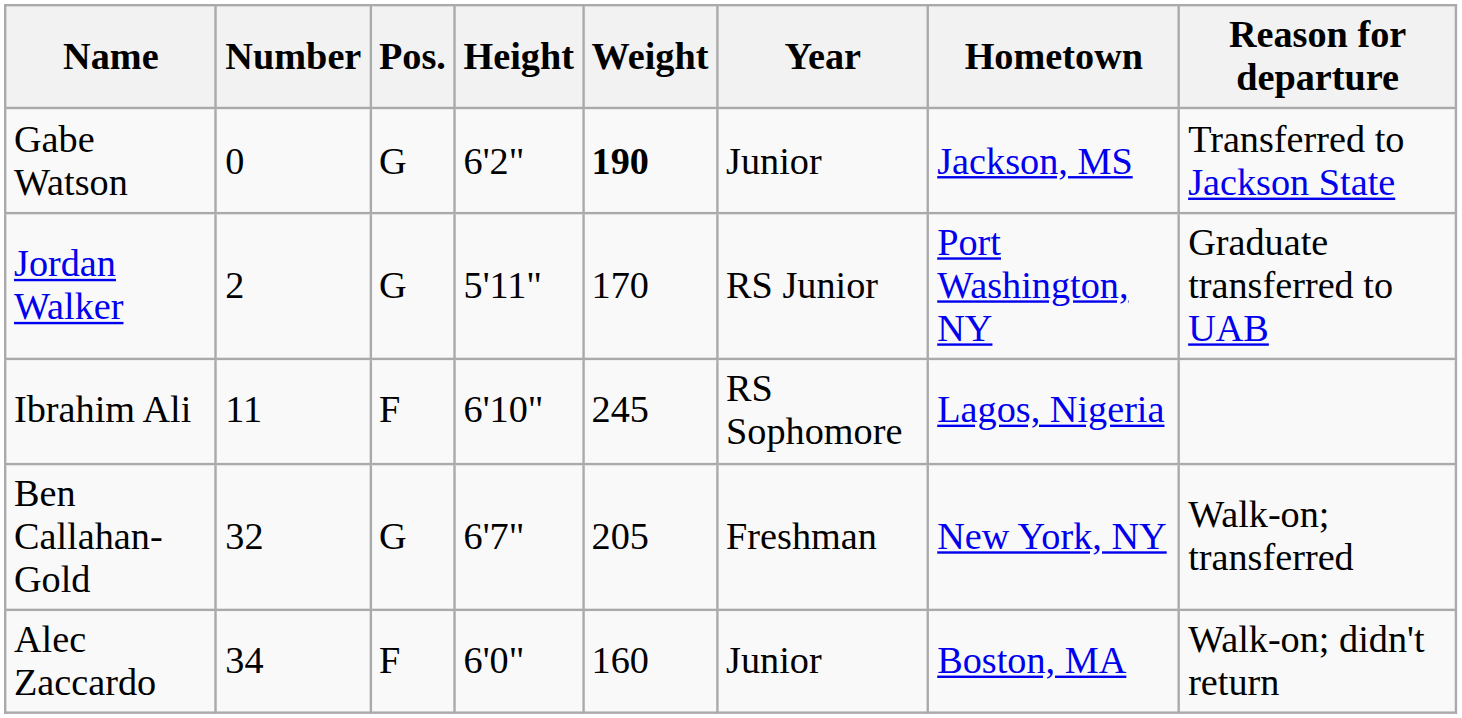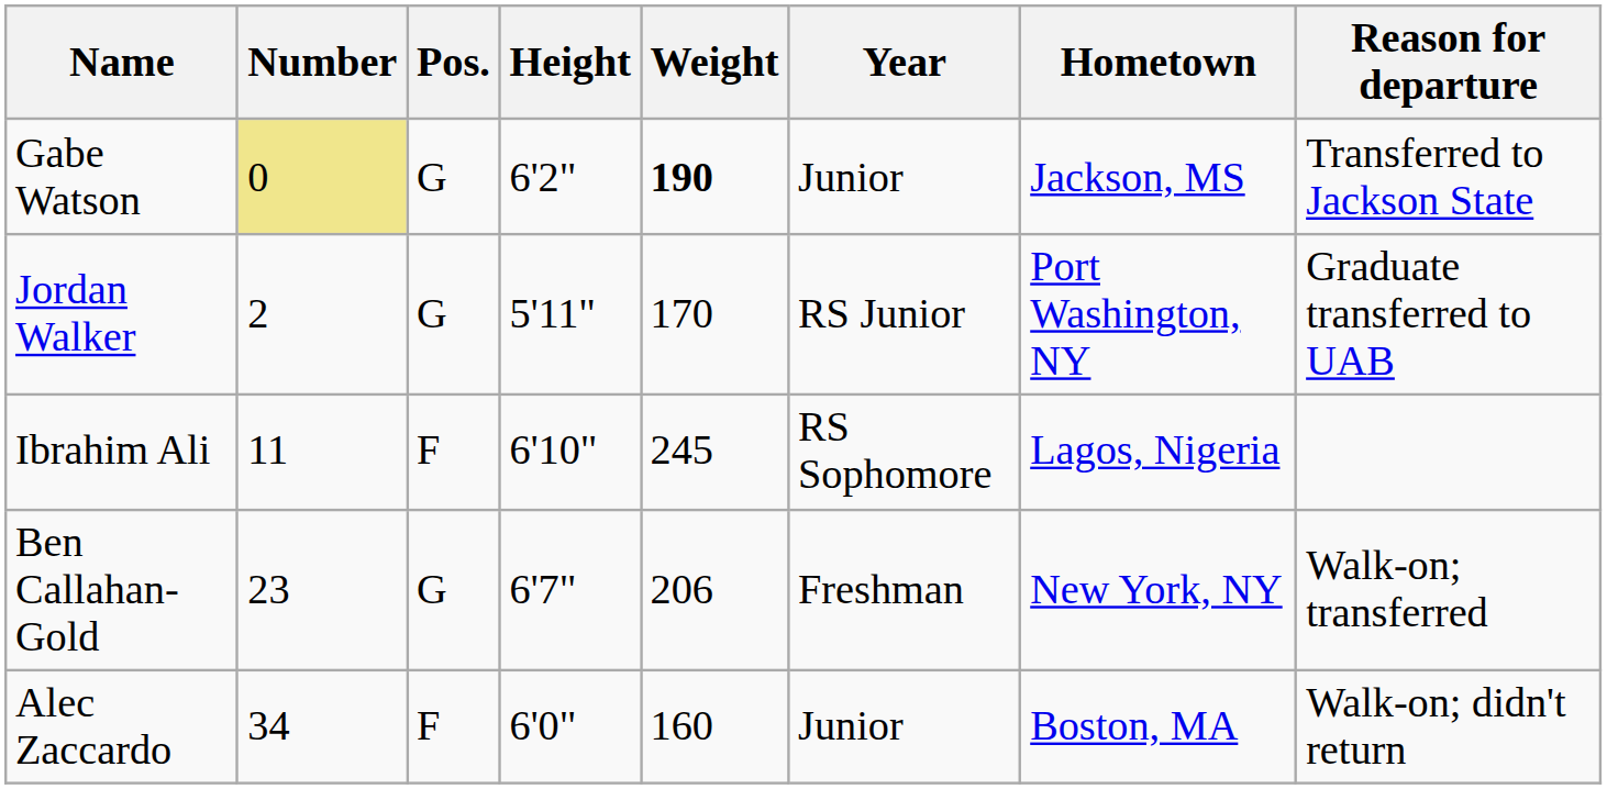Gabe Watson | Number: no background -> khaki background
Ben Callahan-Gold | Number: 32 -> 23
Ben Callahan-Gold | Weight: 205 -> 206
